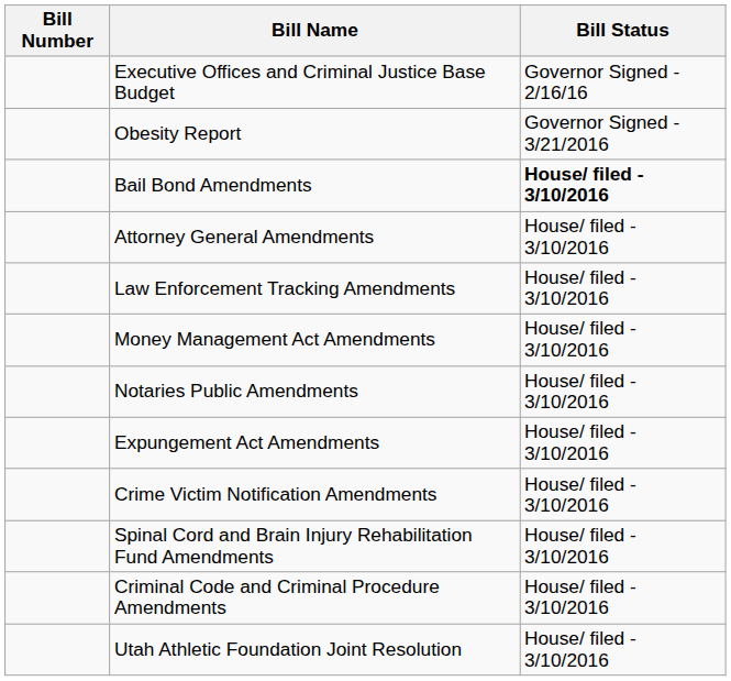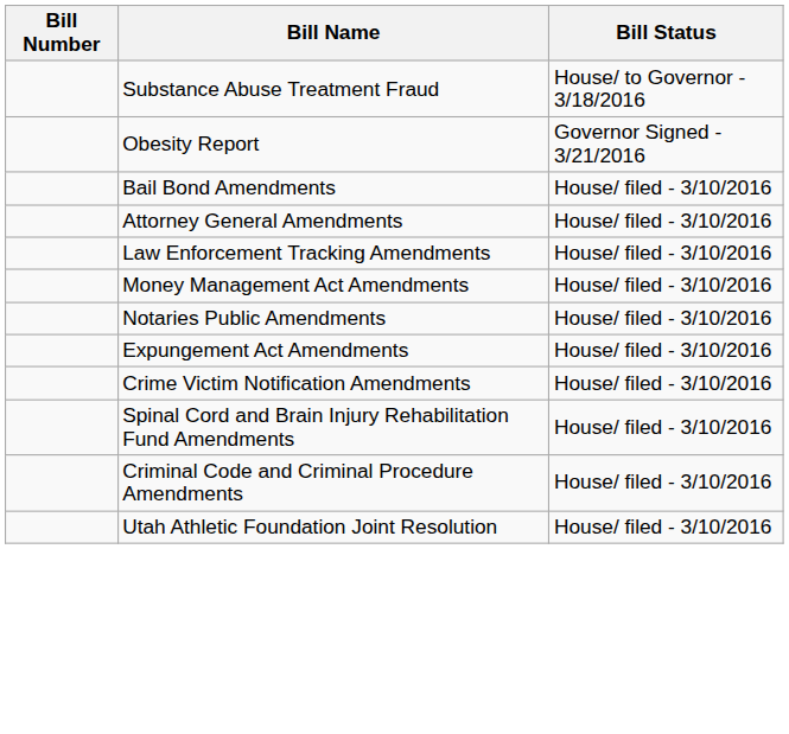- row: Executive Offices and Criminal Justice Base Budget | Governor Signed - 2/16/16
+ row: Substance Abuse Treatment Fraud | House/ to Governor - 3/18/2016
Bail Bond Amendments | Bill Status: bold -> normal
